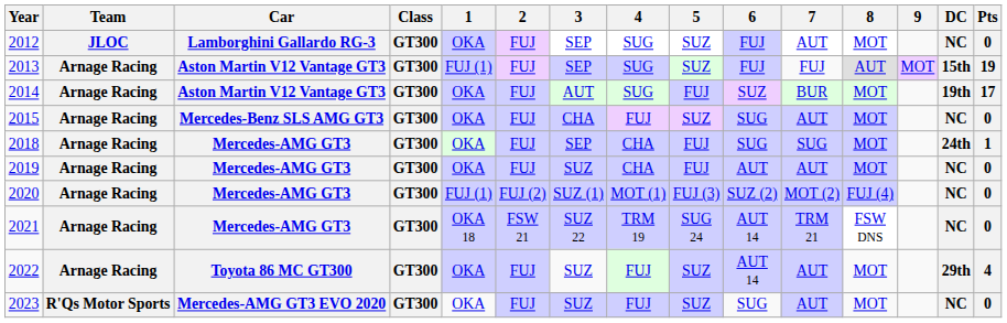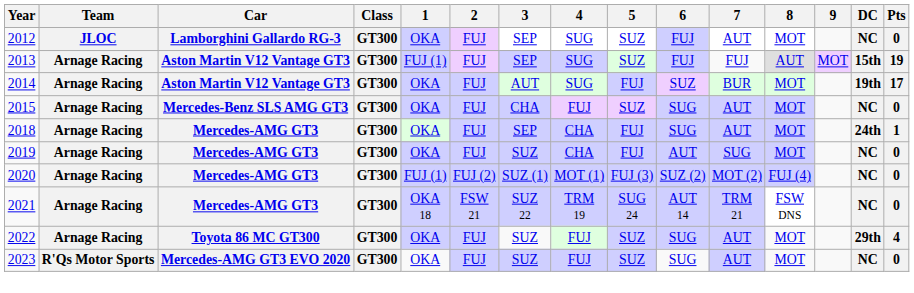2018 | 7: SUG -> AUT
2019 | 7: AUT -> SUG
2022 | 6: AUT 14 -> SUG
